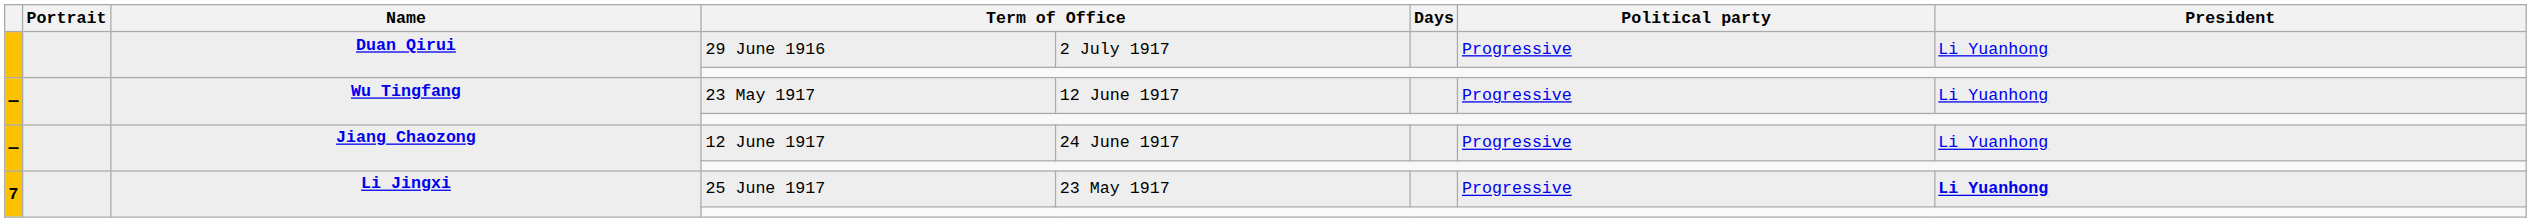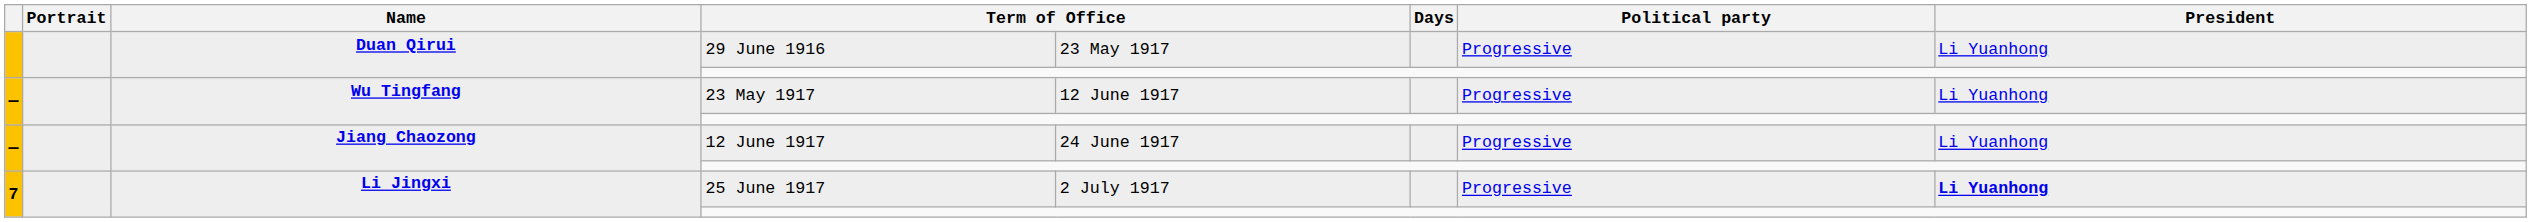29 June 1916 | column 5: 2 July 1917 -> 23 May 1917
25 June 1917 | column 5: 23 May 1917 -> 2 July 1917
